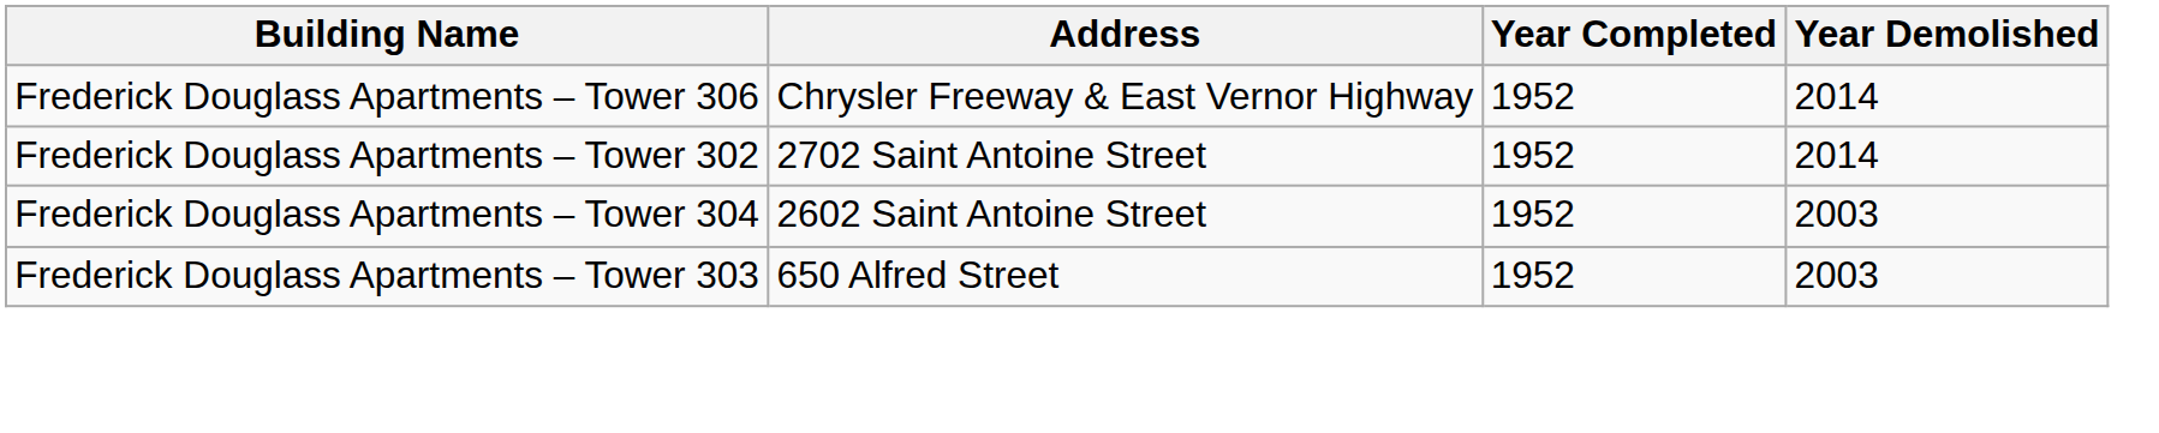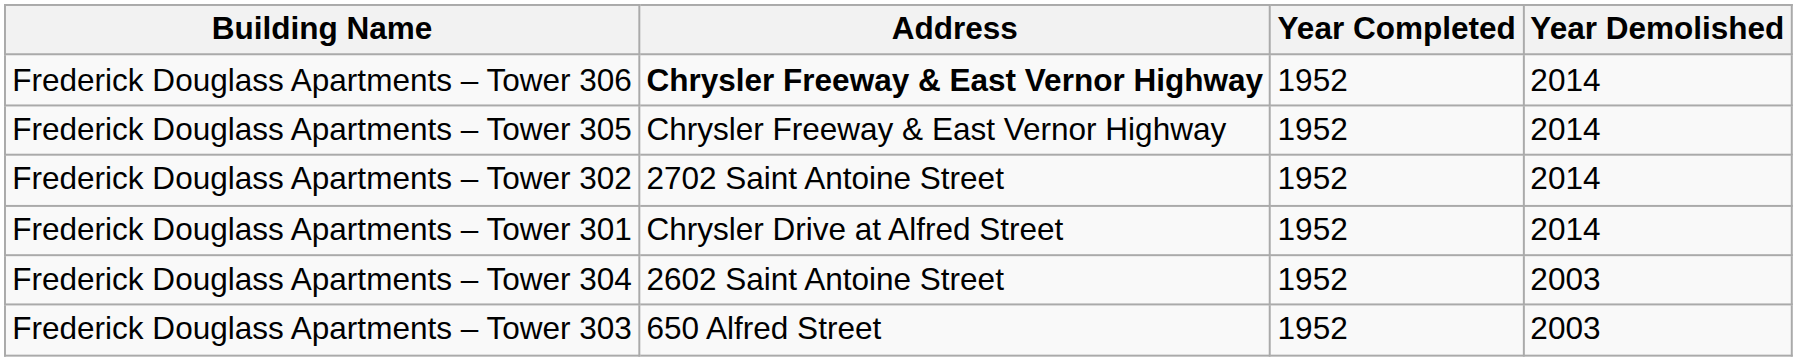Frederick Douglass Apartments – Tower 306 | Address: normal -> bold
+ row: Frederick Douglass Apartments – Tower 305 | Chrysler Freeway & East Vernor Highway | 1952 | 2014
+ row: Frederick Douglass Apartments – Tower 301 | Chrysler Drive at Alfred Street | 1952 | 2014
